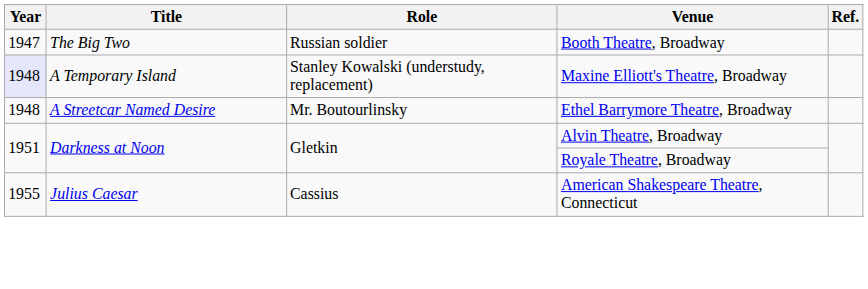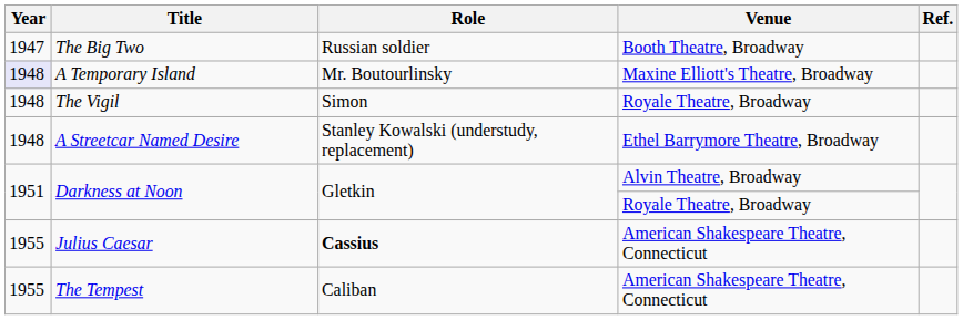A Temporary Island | Role: Stanley Kowalski (understudy, replacement) -> Mr. Boutourlinsky
+ row: 1948 | The Vigil | Simon | Royale Theatre, Broadway
A Streetcar Named Desire | Role: Mr. Boutourlinsky -> Stanley Kowalski (understudy, replacement)
Julius Caesar | Role: normal -> bold
+ row: 1955 | The Tempest | Caliban | American Shakespeare Theatre, Connecticut
